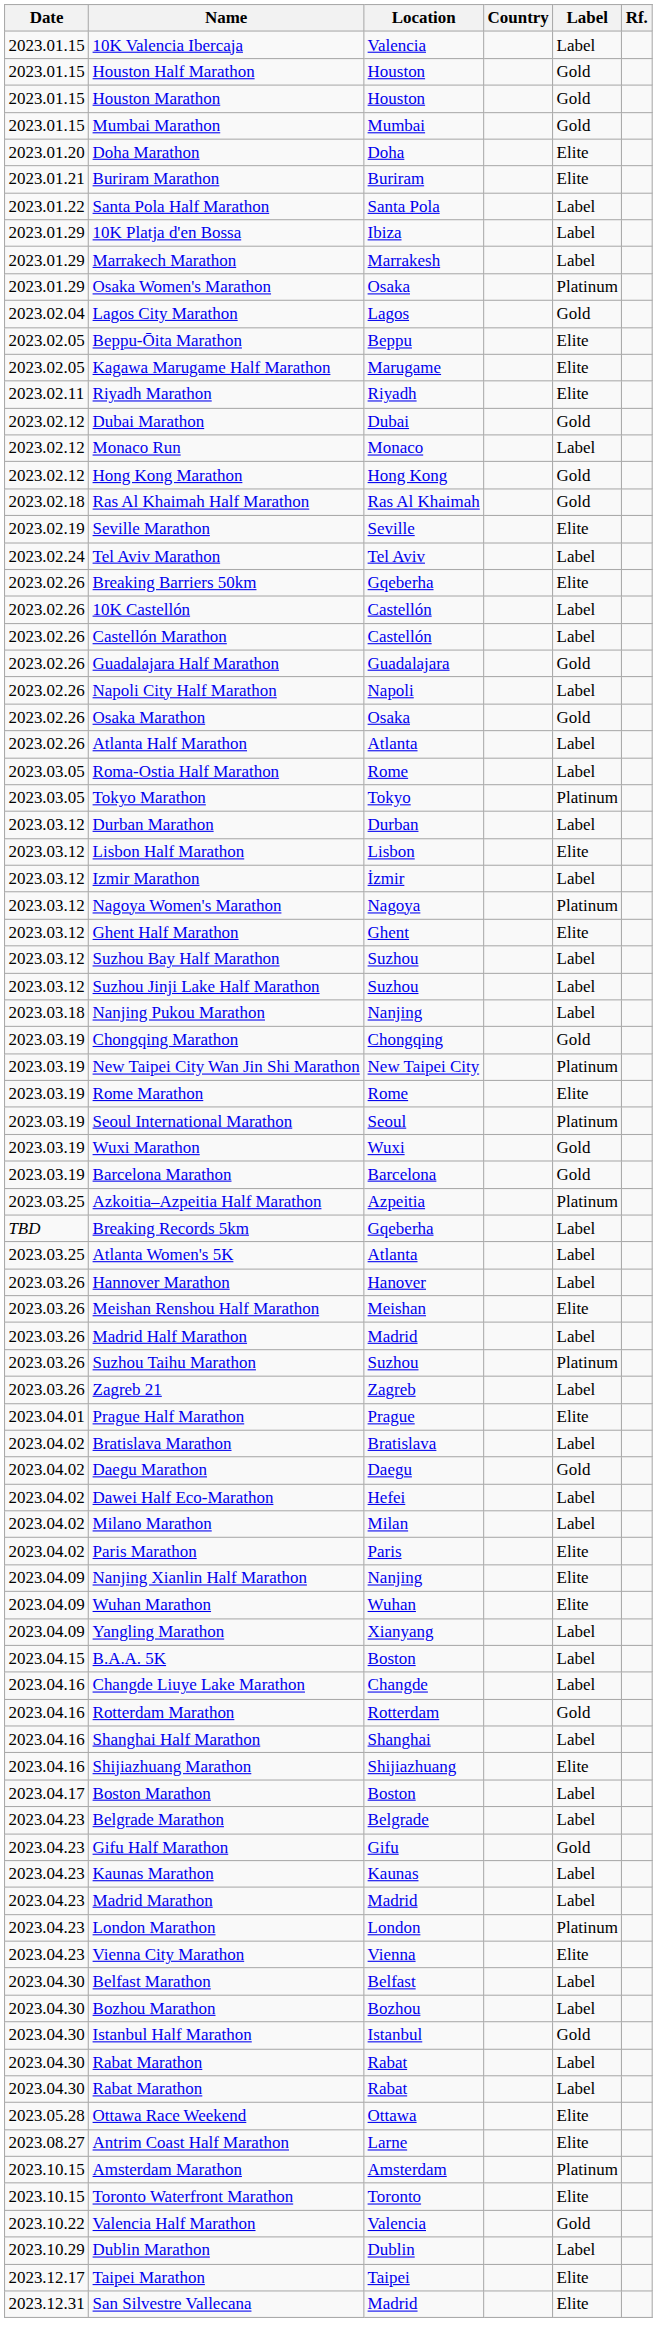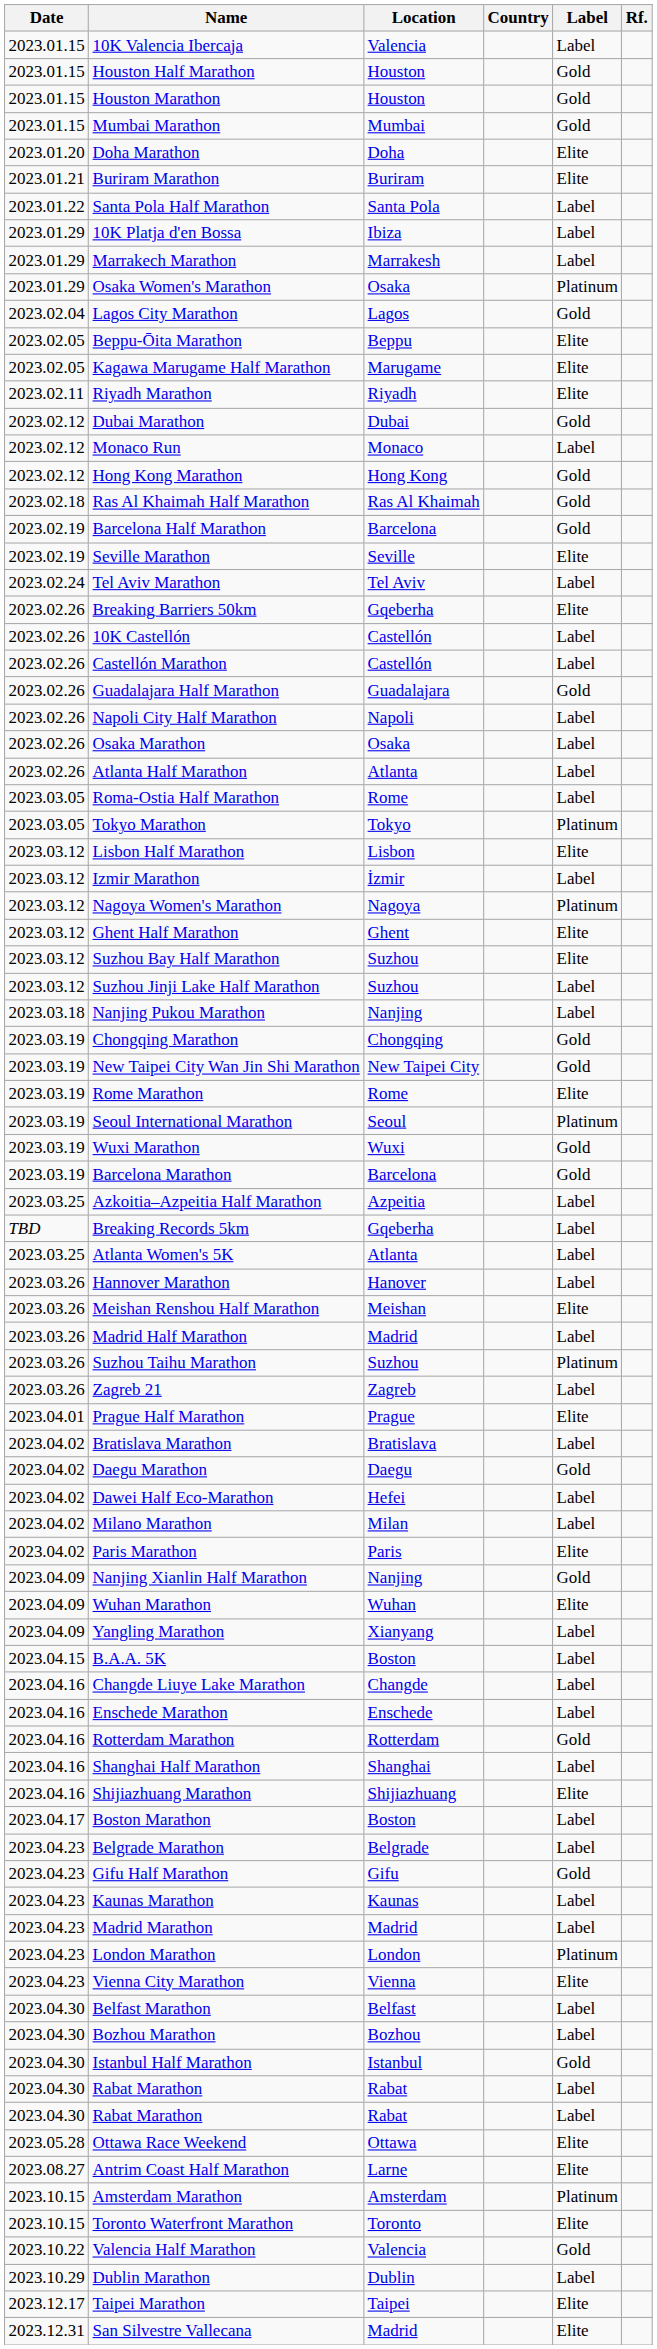+ row: 2023.02.19 | Barcelona Half Marathon | Barcelona | Gold
Osaka Marathon | Label: Gold -> Label
- row: 2023.03.12 | Durban Marathon | Durban | Label
Suzhou Bay Half Marathon | Label: Label -> Elite
New Taipei City Wan Jin Shi Marathon | Label: Platinum -> Gold
Azkoitia–Azpeitia Half Marathon | Label: Platinum -> Label
Nanjing Xianlin Half Marathon | Label: Elite -> Gold
+ row: 2023.04.16 | Enschede Marathon | Enschede | Label
